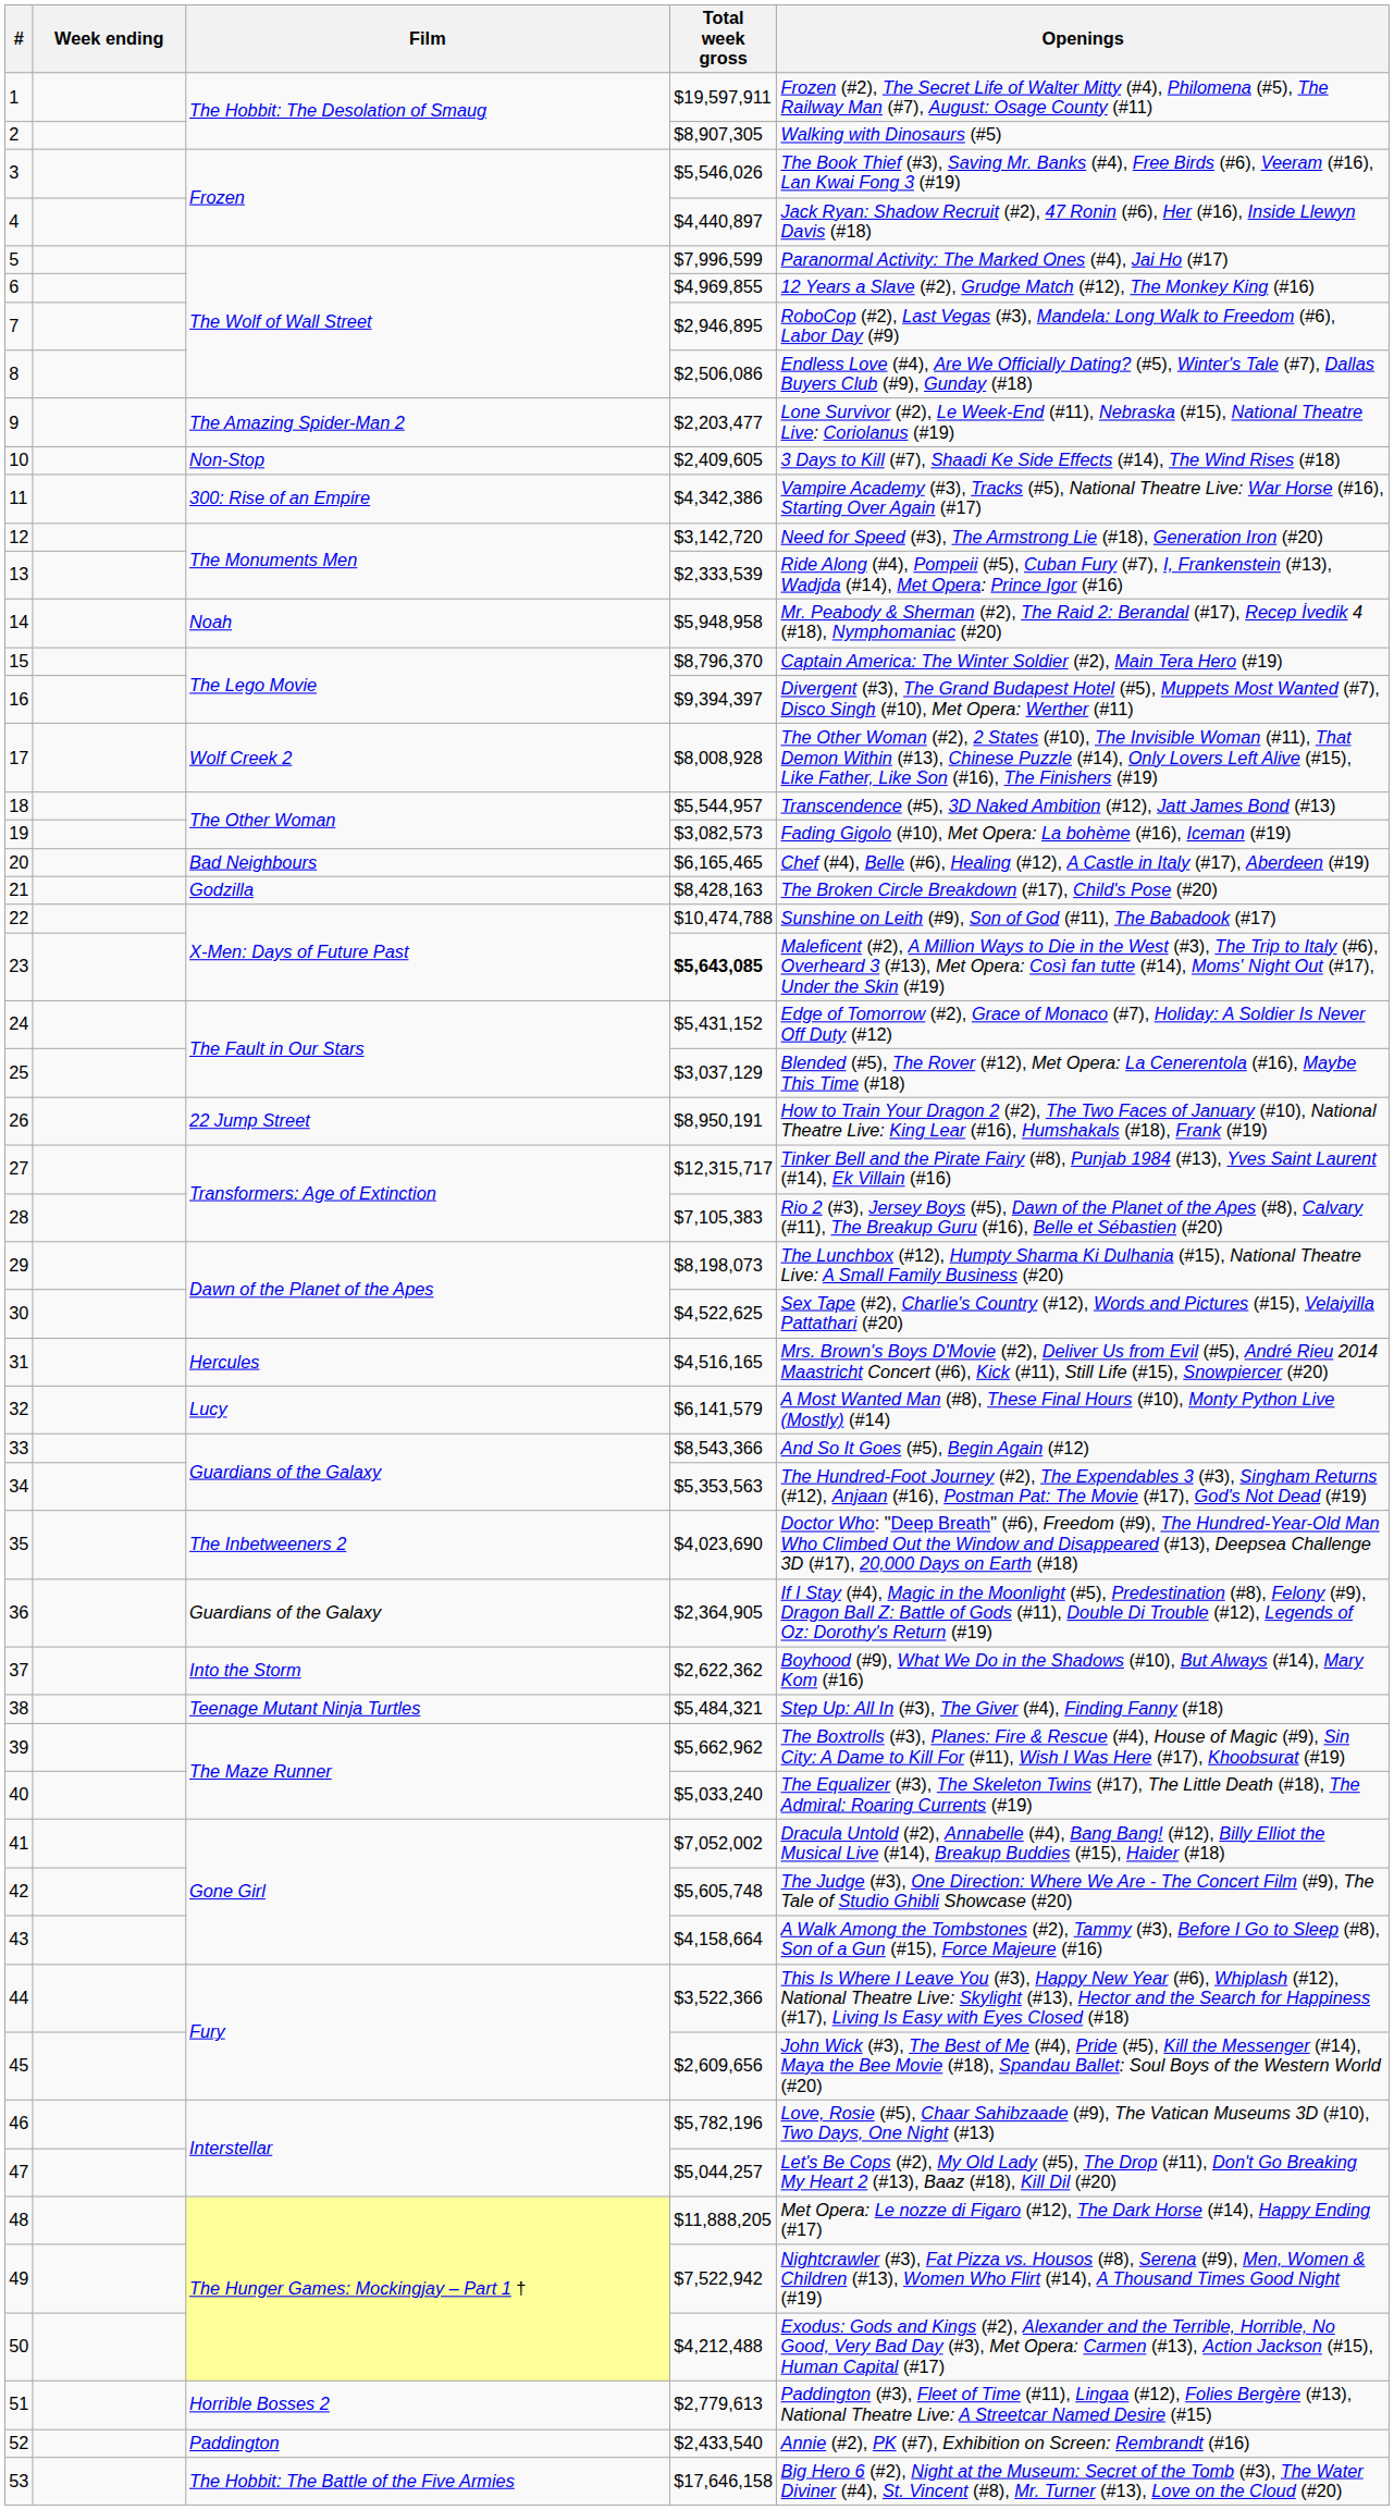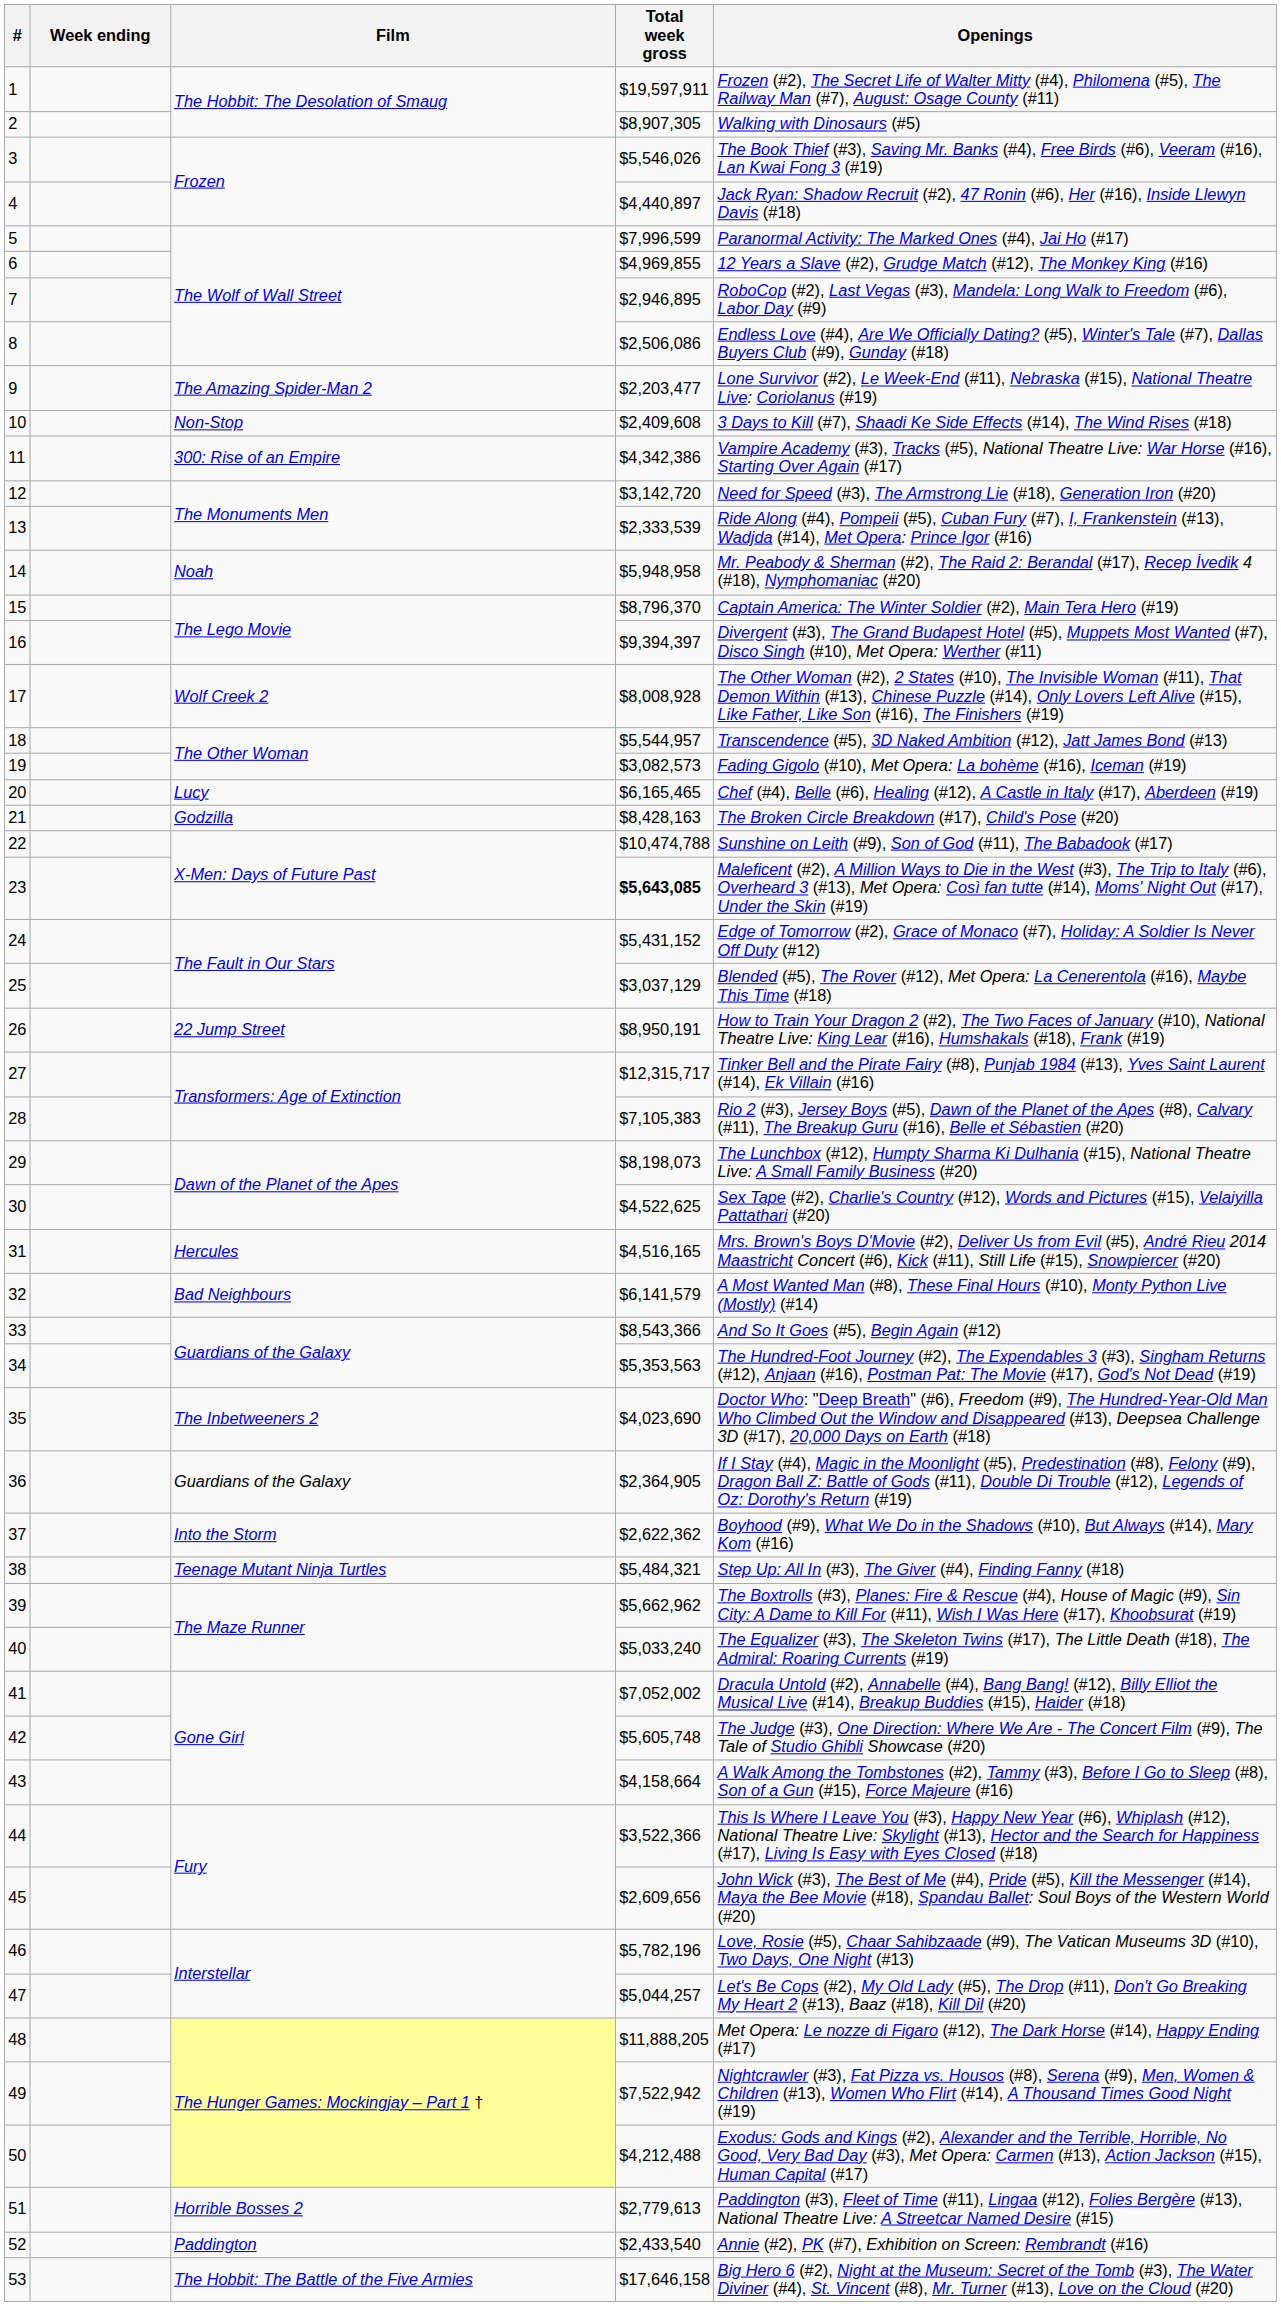10 | Total week gross: $2,409,605 -> $2,409,608
20 | Film: Bad Neighbours -> Lucy
32 | Film: Lucy -> Bad Neighbours
